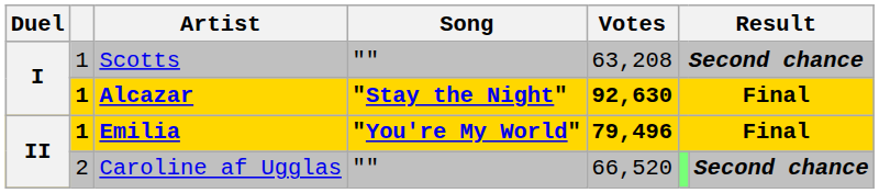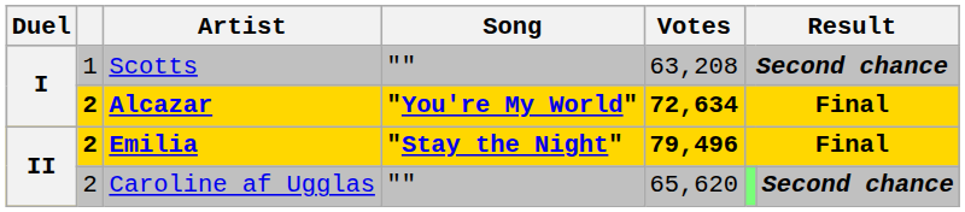Alcazar | column 2: 1 -> 2
Alcazar | Song: "Stay the Night" -> "You're My World"
Alcazar | Votes: 92,630 -> 72,634
Emilia | column 2: 1 -> 2
Emilia | Song: "You're My World" -> "Stay the Night"
Caroline af Ugglas | Votes: 66,520 -> 65,620
